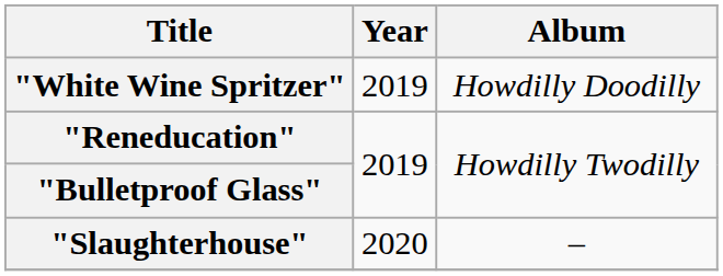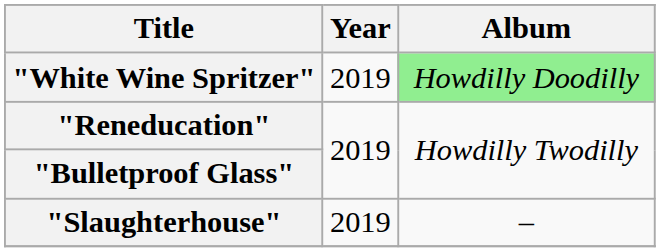"White Wine Spritzer" | Album: no background -> lightgreen background
"Slaughterhouse" | Year: 2020 -> 2019
